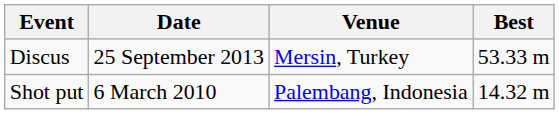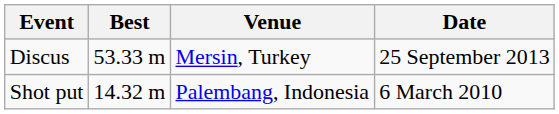columns swapped: Best <-> Date
